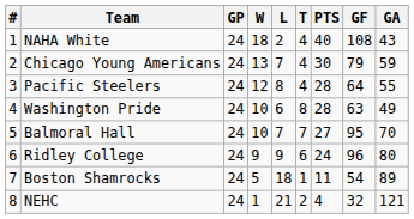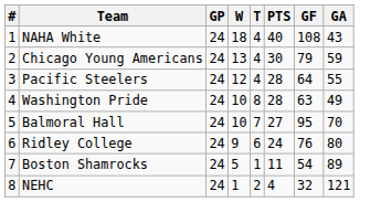- column: L | 2 | 7 | 8 | 6 | 7 | 9 | 18 | 21
Ridley College | GF: 96 -> 76
